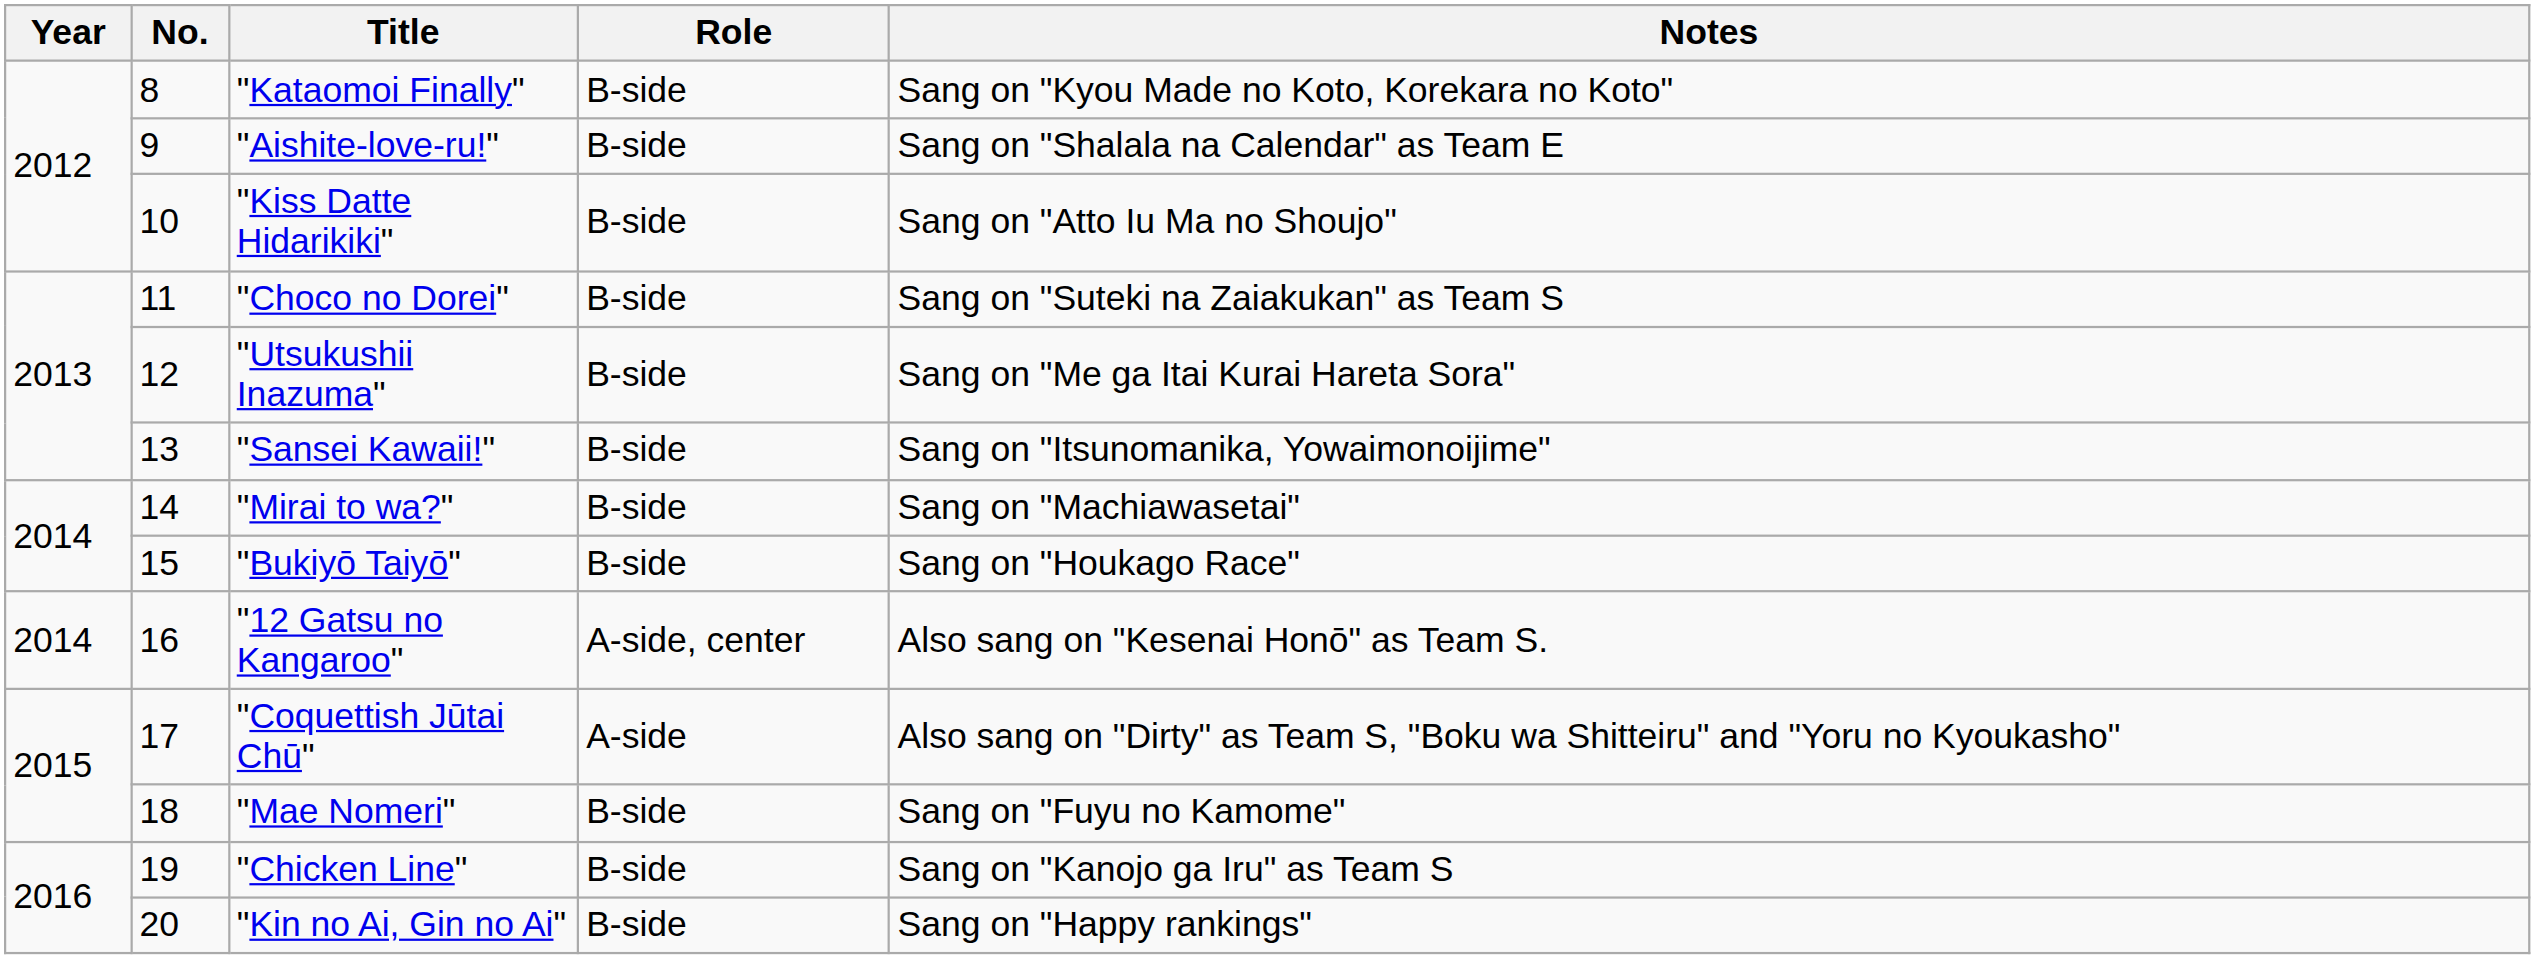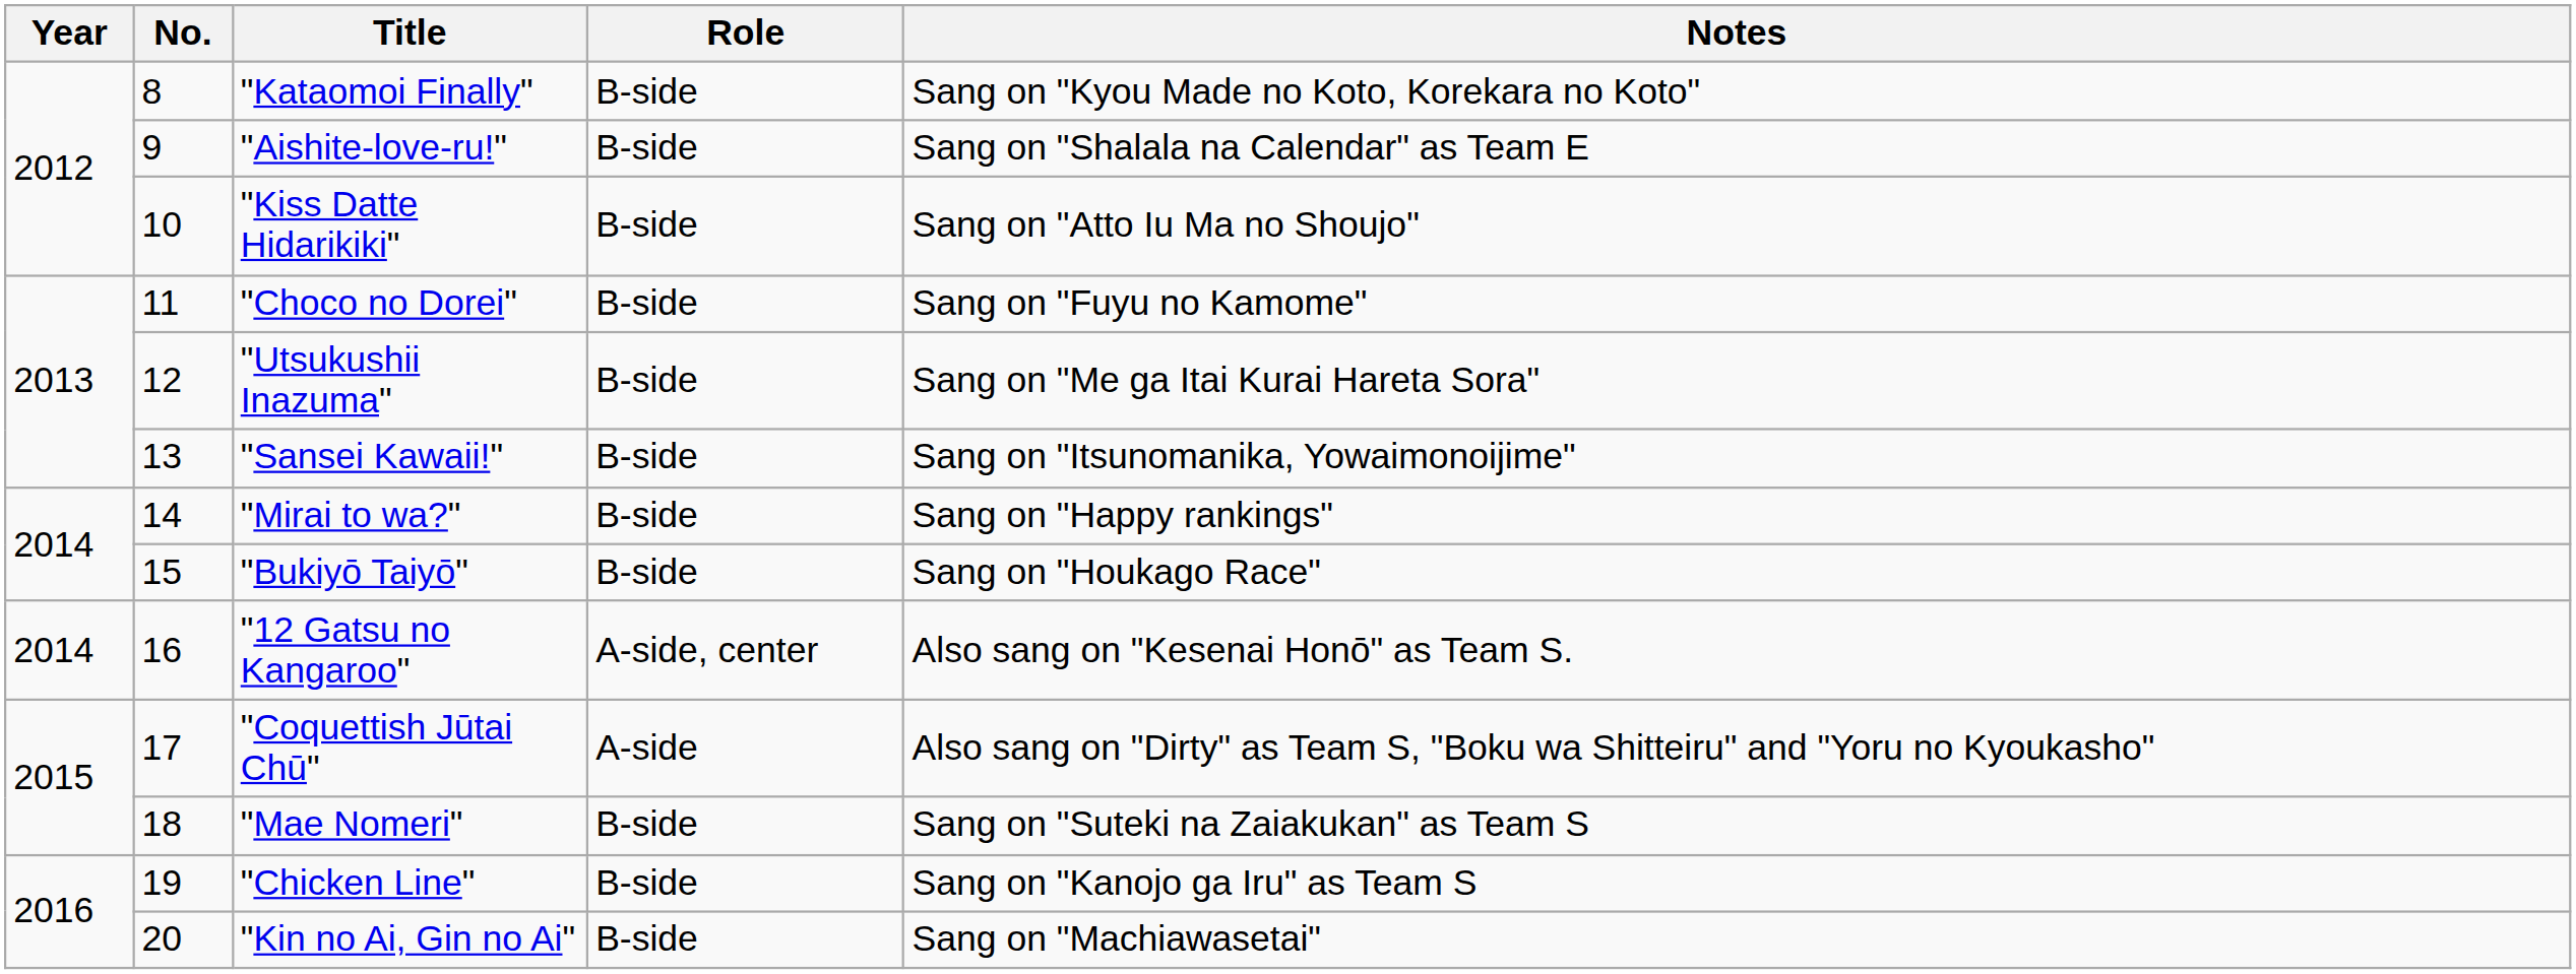"Choco no Dorei" | Notes: Sang on "Suteki na Zaiakukan" as Team S -> Sang on "Fuyu no Kamome"
"Mirai to wa?" | Notes: Sang on "Machiawasetai" -> Sang on "Happy rankings"
"Mae Nomeri" | Notes: Sang on "Fuyu no Kamome" -> Sang on "Suteki na Zaiakukan" as Team S
"Kin no Ai, Gin no Ai" | Notes: Sang on "Happy rankings" -> Sang on "Machiawasetai"
